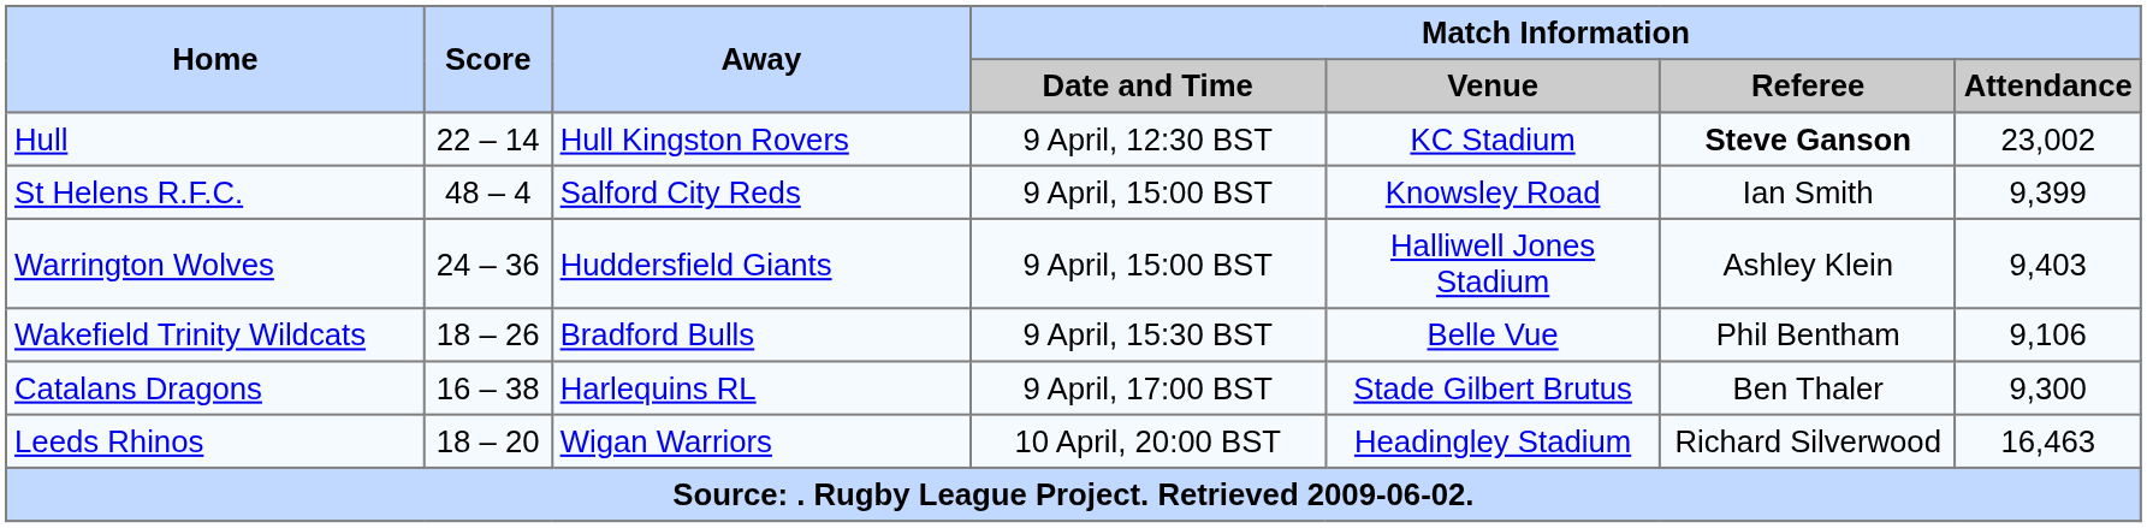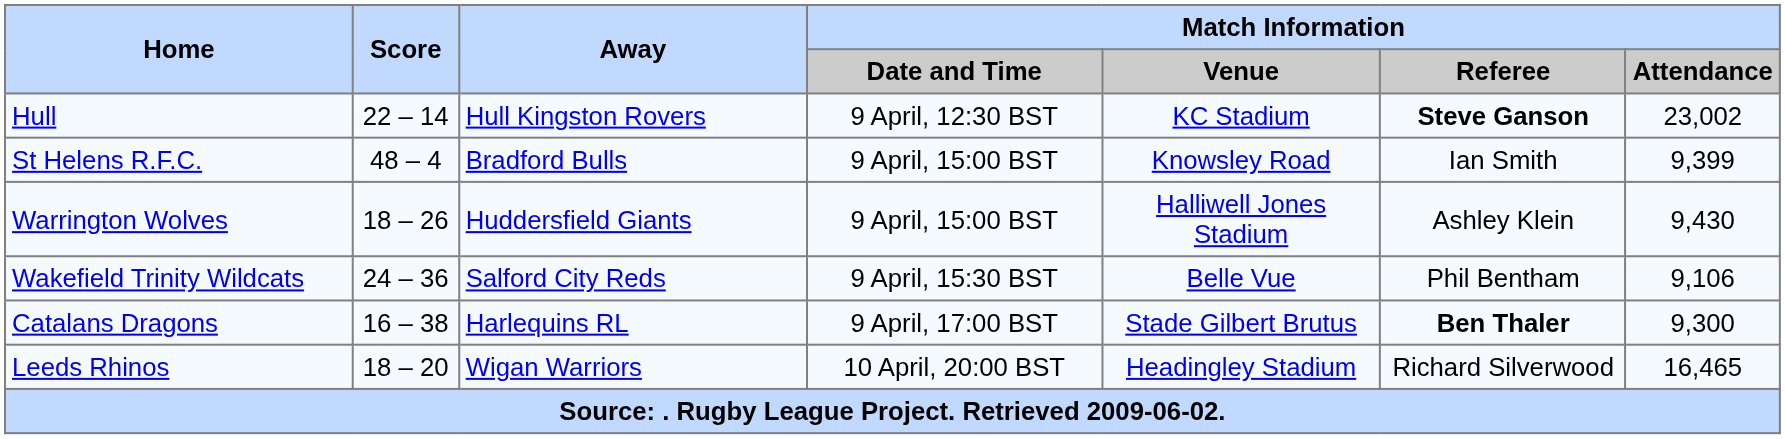St Helens R.F.C. | Away: Salford City Reds -> Bradford Bulls
Warrington Wolves | Score: 24 – 36 -> 18 – 26
Warrington Wolves | Match Information / Attendance: 9,403 -> 9,430
Wakefield Trinity Wildcats | Score: 18 – 26 -> 24 – 36
Wakefield Trinity Wildcats | Away: Bradford Bulls -> Salford City Reds
Catalans Dragons | Match Information / Referee: normal -> bold
Leeds Rhinos | Match Information / Attendance: 16,463 -> 16,465
